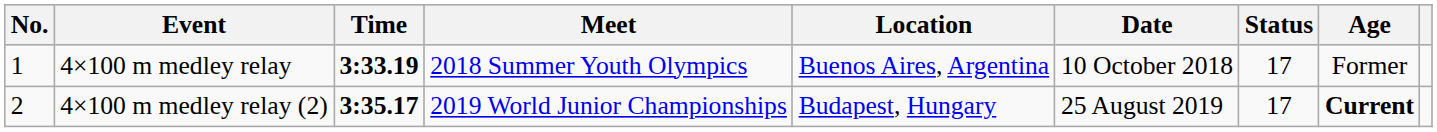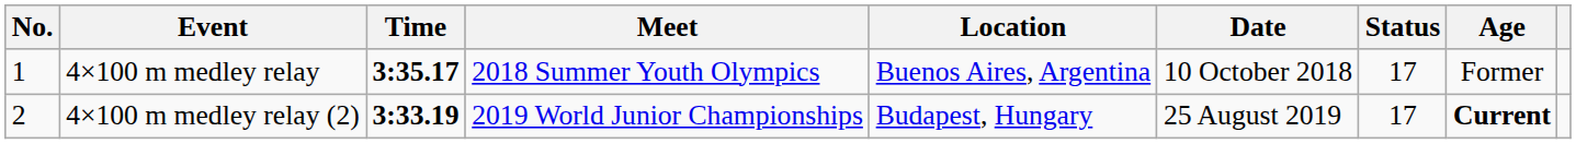4×100 m medley relay | Time: 3:33.19 -> 3:35.17
4×100 m medley relay (2) | Time: 3:35.17 -> 3:33.19
